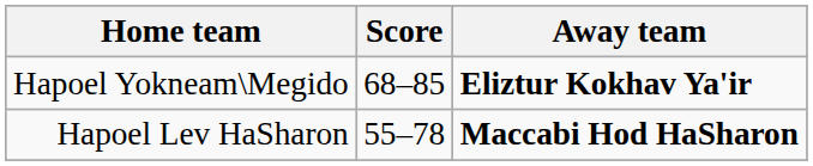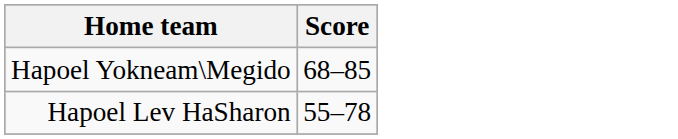- column: Away team | Eliztur Kokhav Ya'ir | Maccabi Hod HaSharon
